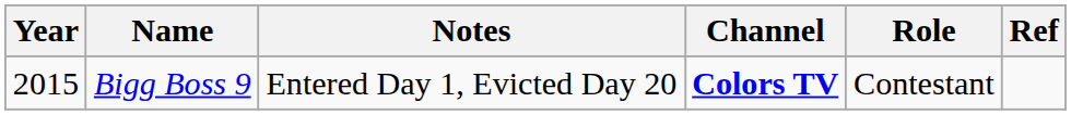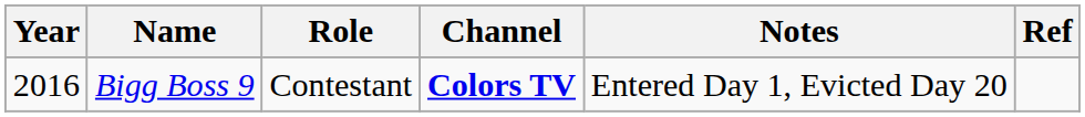columns swapped: Role <-> Notes
Bigg Boss 9 | Year: 2015 -> 2016
